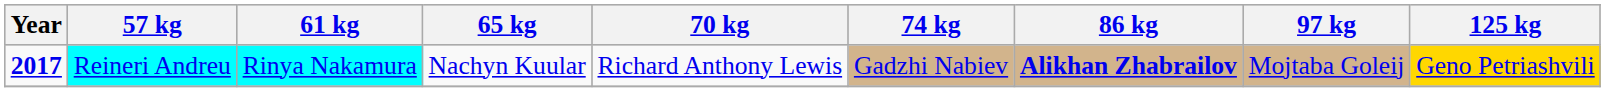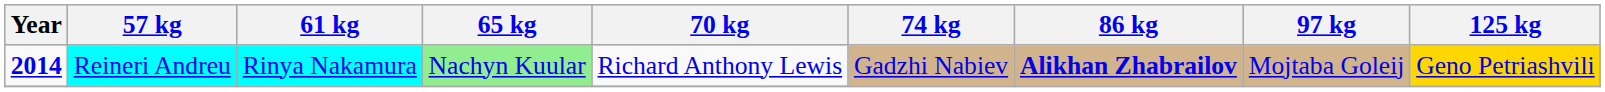Reineri Andreu | Year: 2017 -> 2014
Reineri Andreu | 65 kg: no background -> lightgreen background
